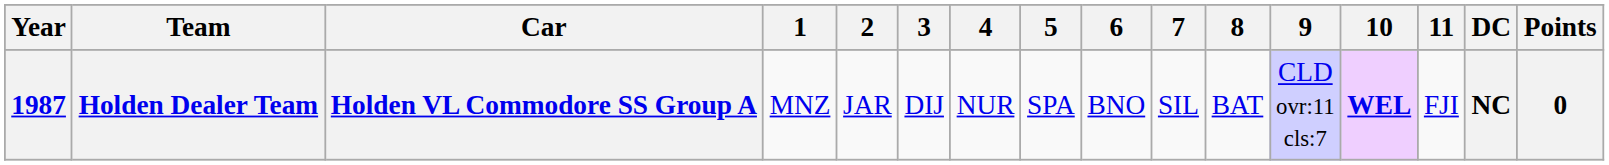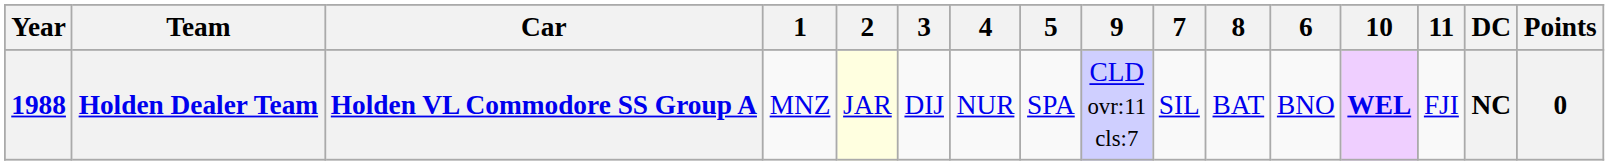columns swapped: 6 <-> 9
Holden Dealer Team | Year: 1987 -> 1988
Holden Dealer Team | 2: no background -> lightyellow background
